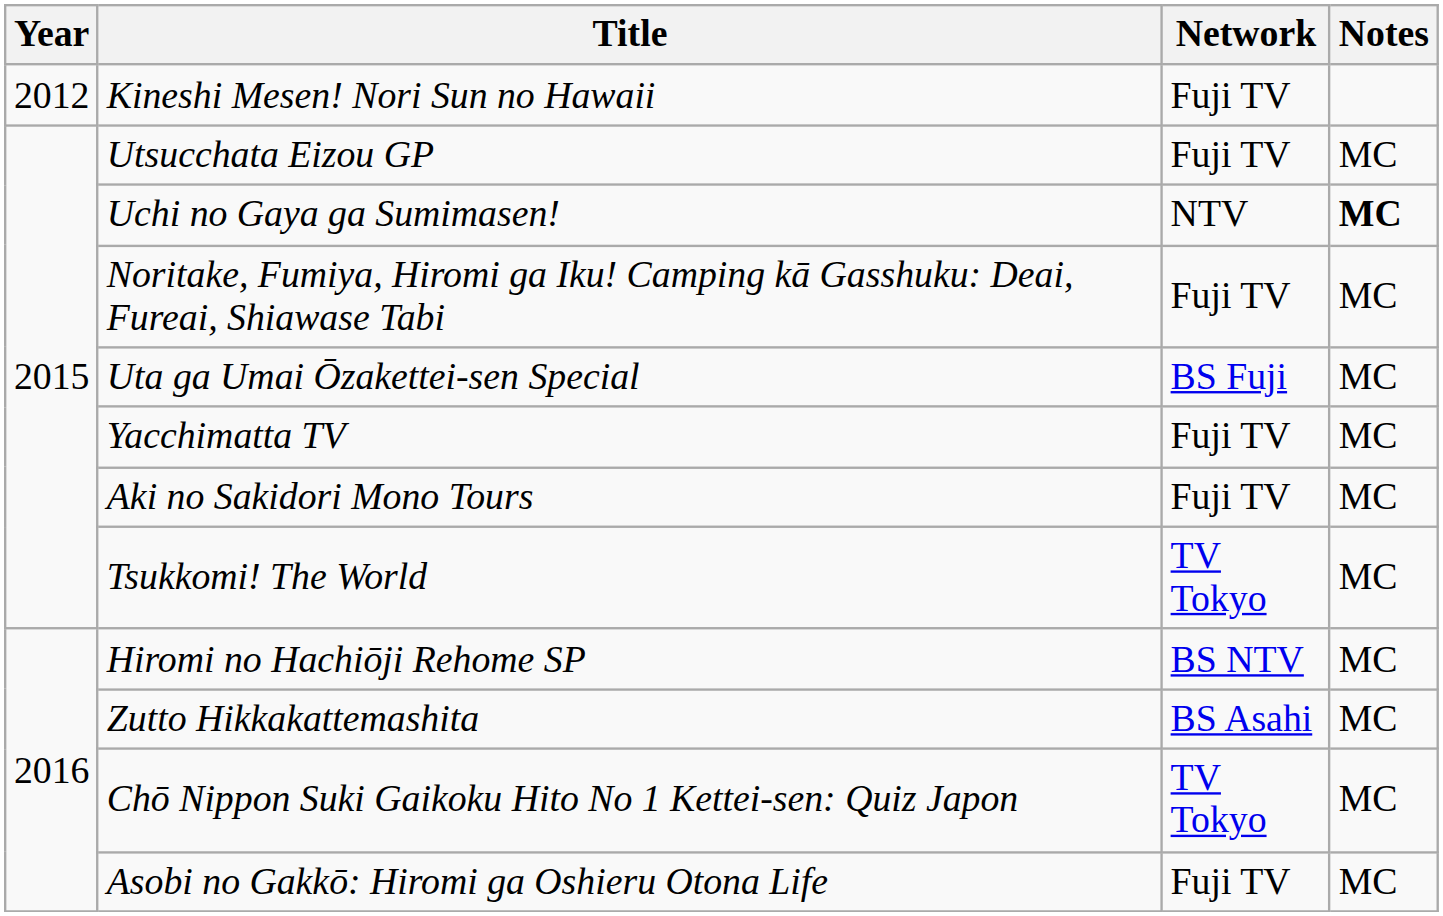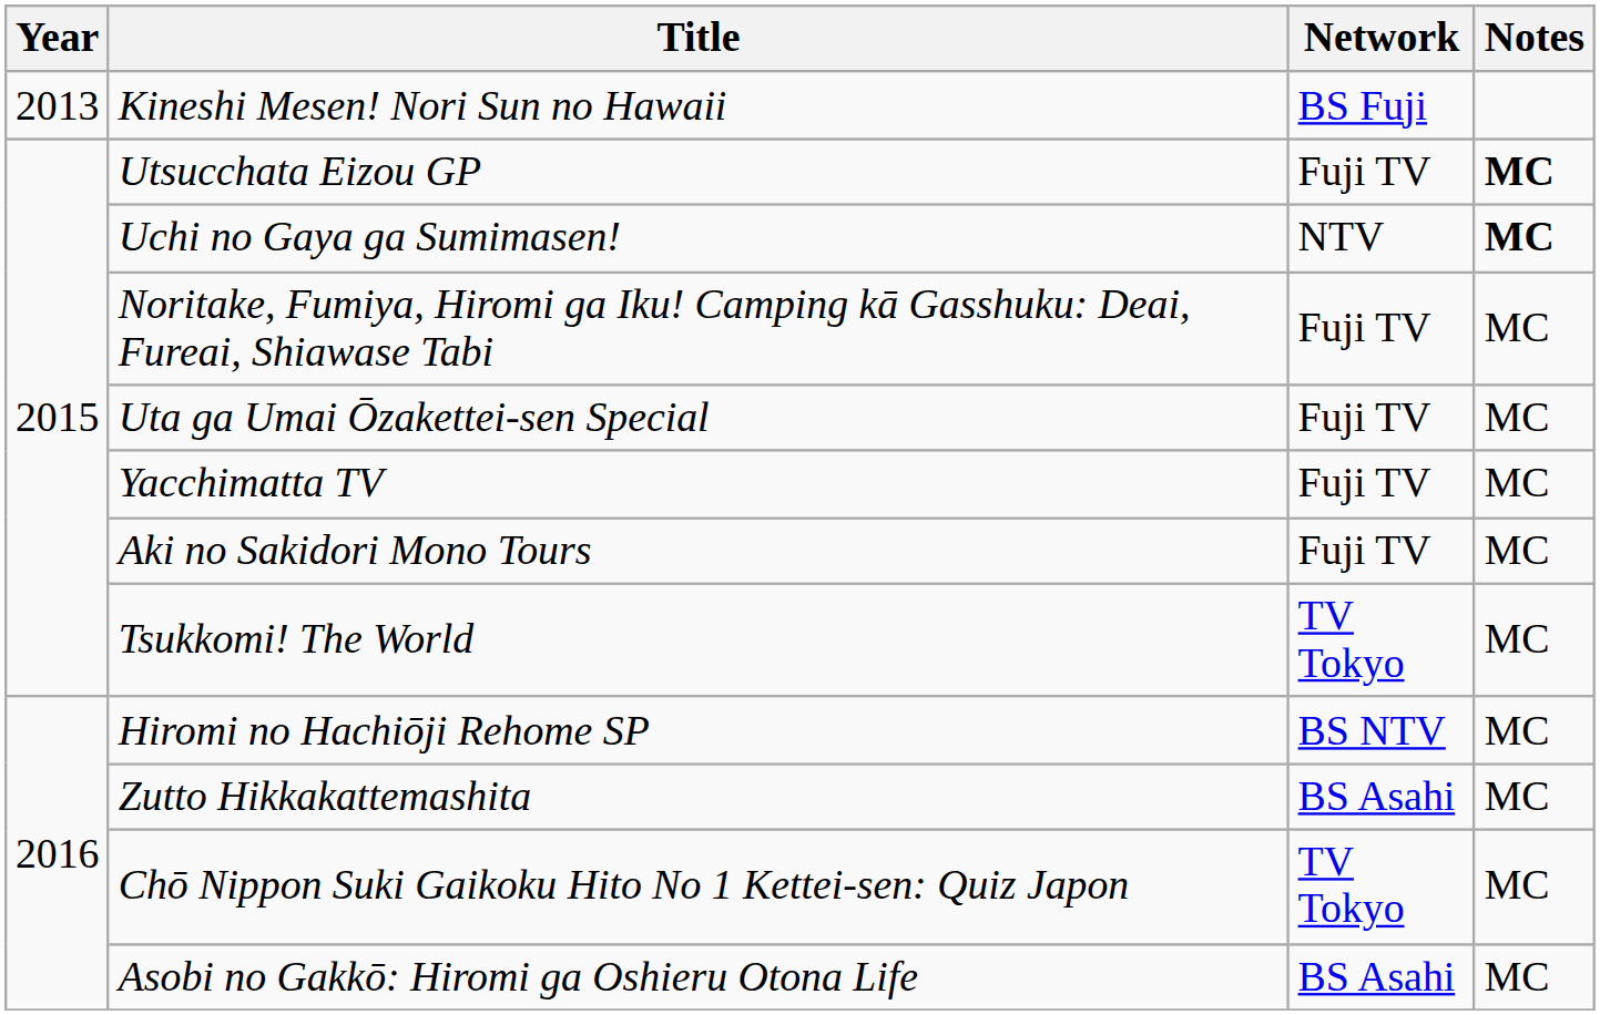Kineshi Mesen! Nori Sun no Hawaii | Year: 2012 -> 2013
Kineshi Mesen! Nori Sun no Hawaii | Network: Fuji TV -> BS Fuji
Utsucchata Eizou GP | Notes: normal -> bold
Uta ga Umai Ōzakettei-sen Special | Network: BS Fuji -> Fuji TV
Asobi no Gakkō: Hiromi ga Oshieru Otona Life | Network: Fuji TV -> BS Asahi
